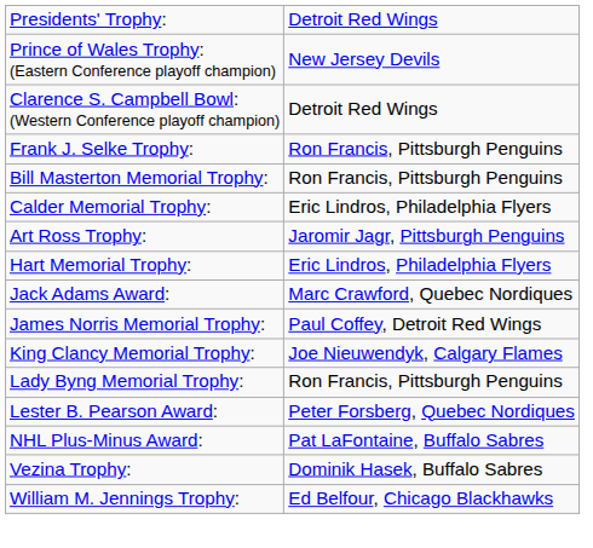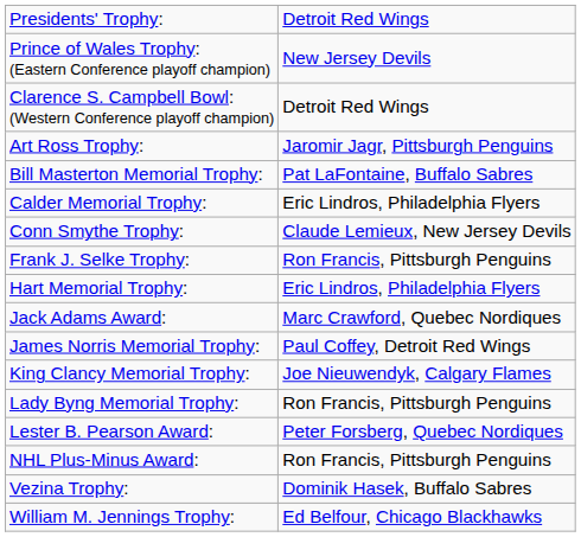rows swapped: Art Ross Trophy: <-> Frank J. Selke Trophy:
Bill Masterton Memorial Trophy: | column 2: Ron Francis, Pittsburgh Penguins -> Pat LaFontaine, Buffalo Sabres
+ row: Conn Smythe Trophy: | Claude Lemieux, New Jersey Devils
NHL Plus-Minus Award: | column 2: Pat LaFontaine, Buffalo Sabres -> Ron Francis, Pittsburgh Penguins
